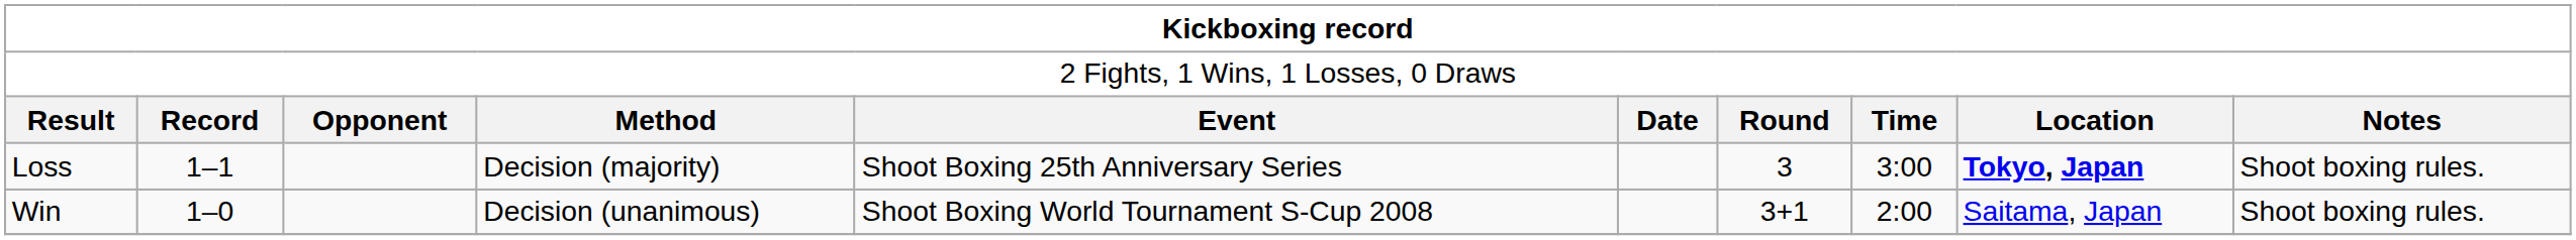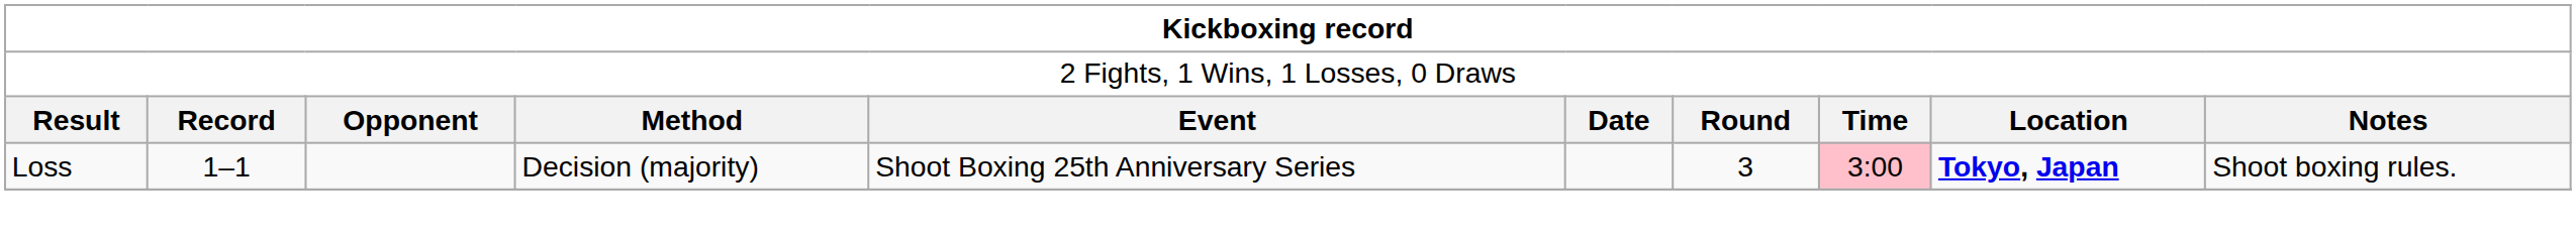Loss | column 8: no background -> pink background
- row: Win | 1–0 | Decision (unanimous) | Shoot Boxing World Tournament S-Cup 2008 | 3+1 | 2:00 | Saitama, Japan | Shoot boxing rules.
